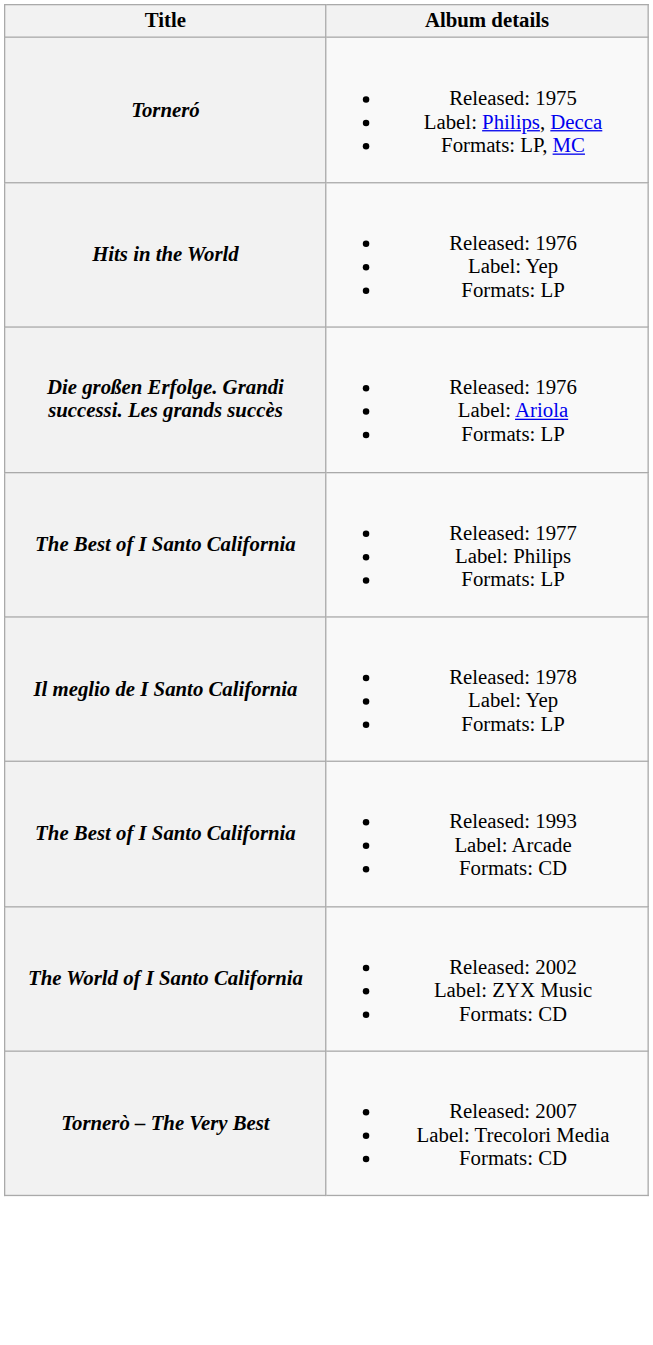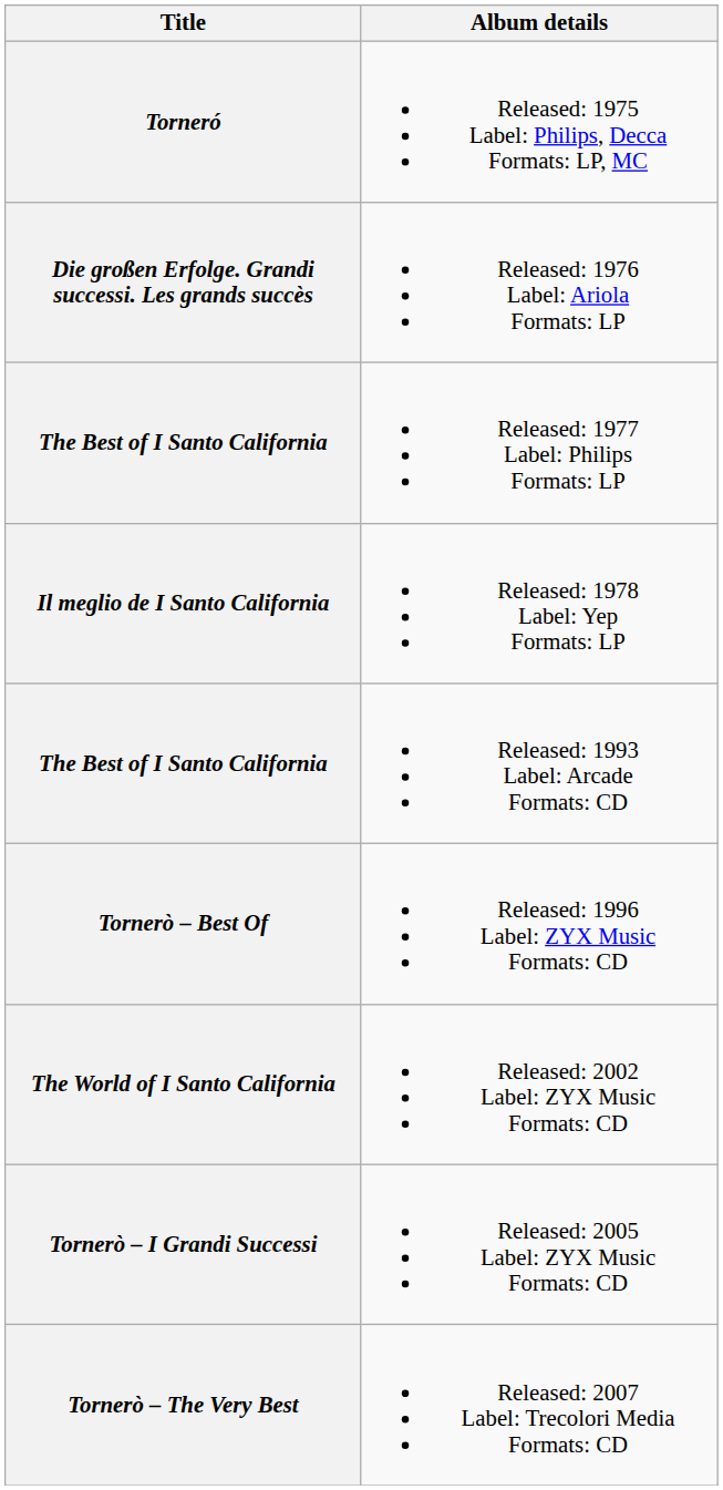- row: Hits in the World | Released: 1976 Label: Yep Formats: LP
+ row: Tornerò – Best Of | Released: 1996 Label: ZYX Music Formats: CD
+ row: Tornerò – I Grandi Successi | Released: 2005 Label: ZYX Music Formats: CD
